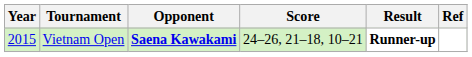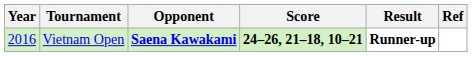Vietnam Open | Year: 2015 -> 2016
Vietnam Open | Score: normal -> bold
